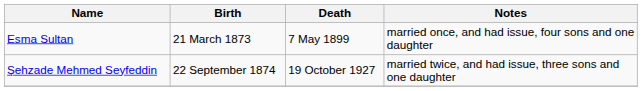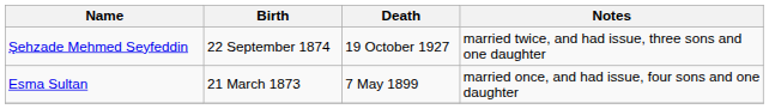rows swapped: Esma Sultan <-> Şehzade Mehmed Seyfeddin
